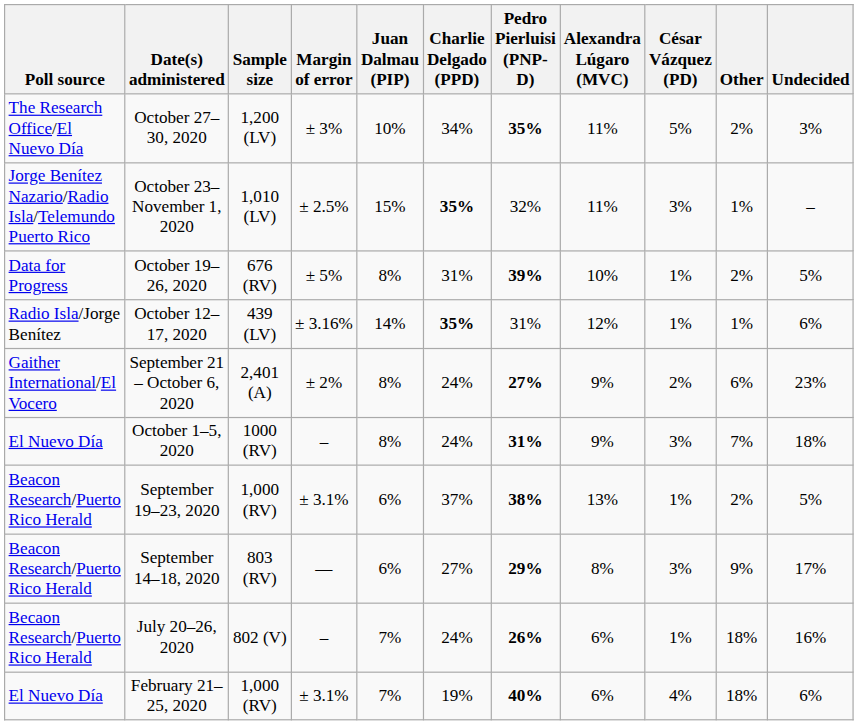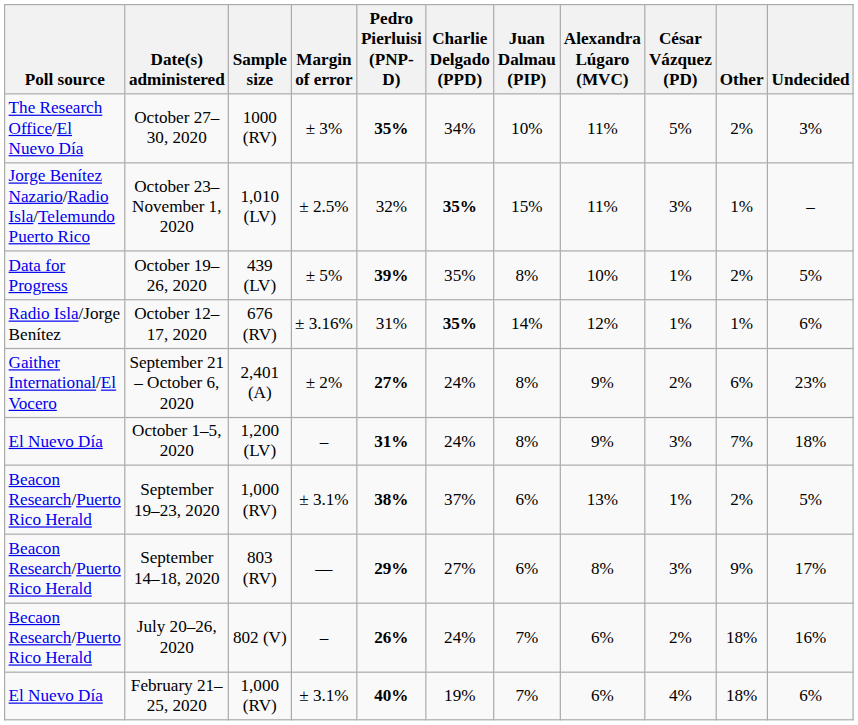columns swapped: Pedro Pierluisi (PNP-D) <-> Juan Dalmau (PIP)
October 27–30, 2020 | Sample size: 1,200 (LV) -> 1000 (RV)
October 19–26, 2020 | Sample size: 676 (RV) -> 439 (LV)
October 19–26, 2020 | Charlie Delgado (PPD): 31% -> 35%
October 12–17, 2020 | Sample size: 439 (LV) -> 676 (RV)
October 1–5, 2020 | Sample size: 1000 (RV) -> 1,200 (LV)
July 20–26, 2020 | César Vázquez (PD): 1% -> 2%
